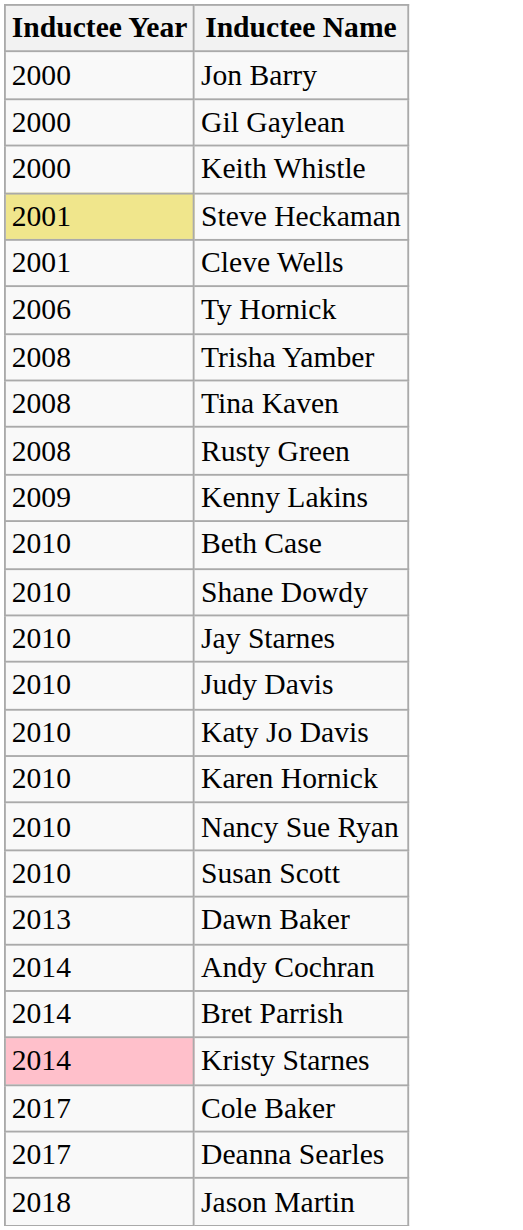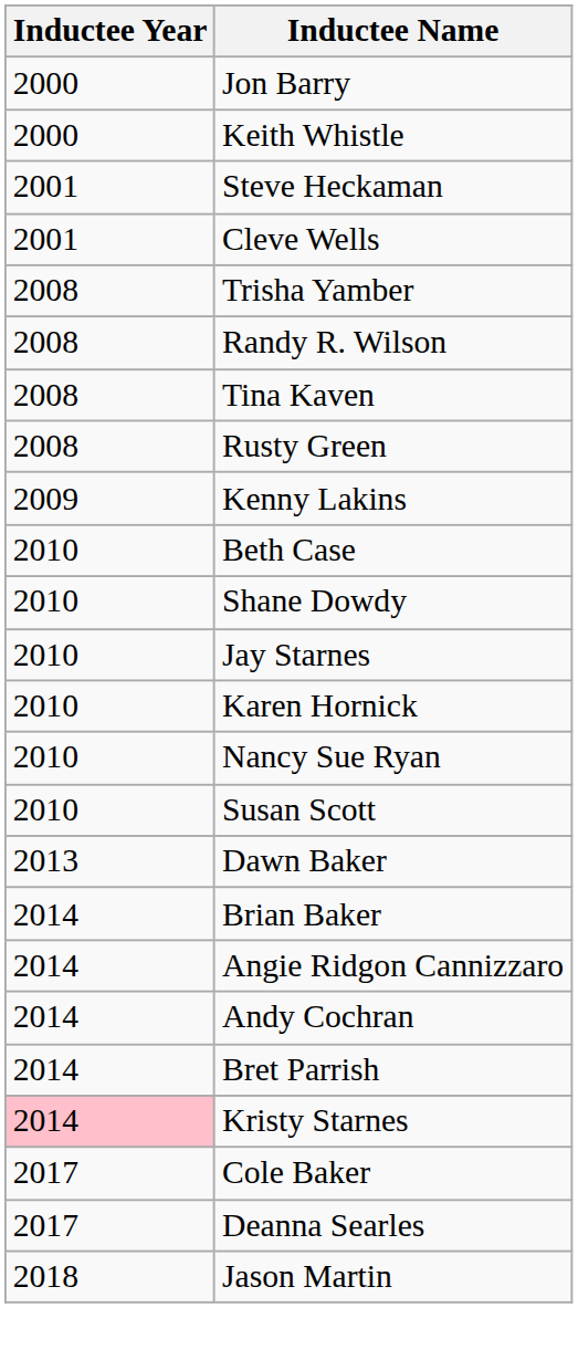- row: 2000 | Gil Gaylean
Steve Heckaman | Inductee Year: khaki background -> no background
- row: 2006 | Ty Hornick
+ row: 2008 | Randy R. Wilson
- row: 2010 | Judy Davis
- row: 2010 | Katy Jo Davis
+ row: 2014 | Brian Baker
+ row: 2014 | Angie Ridgon Cannizzaro
